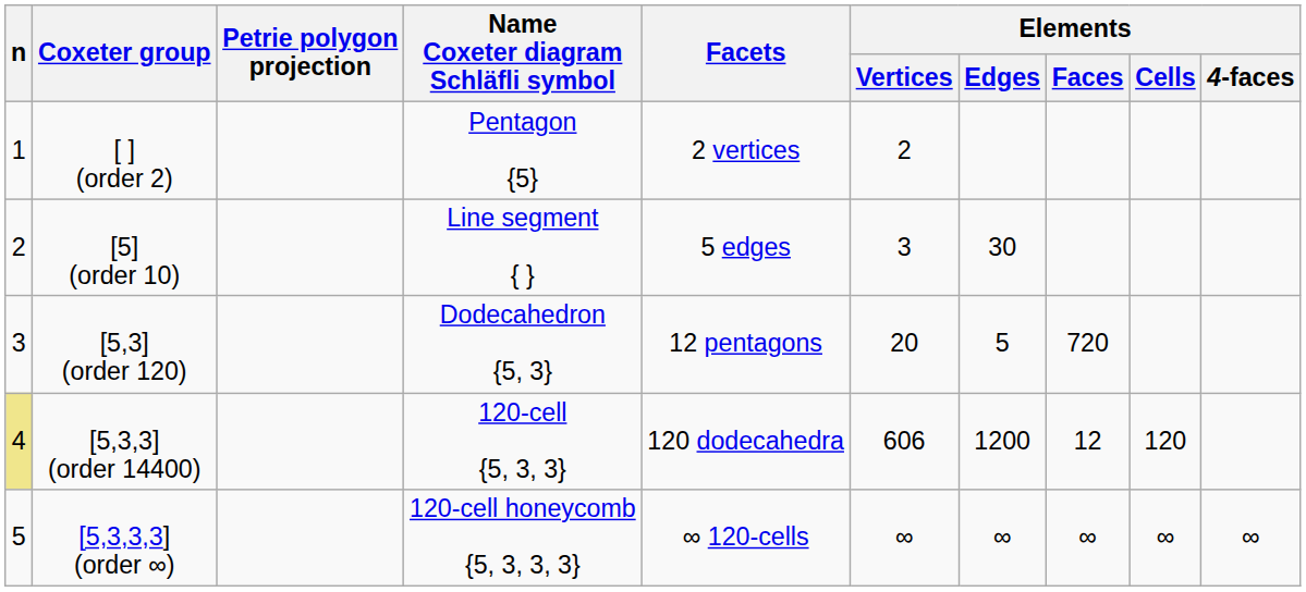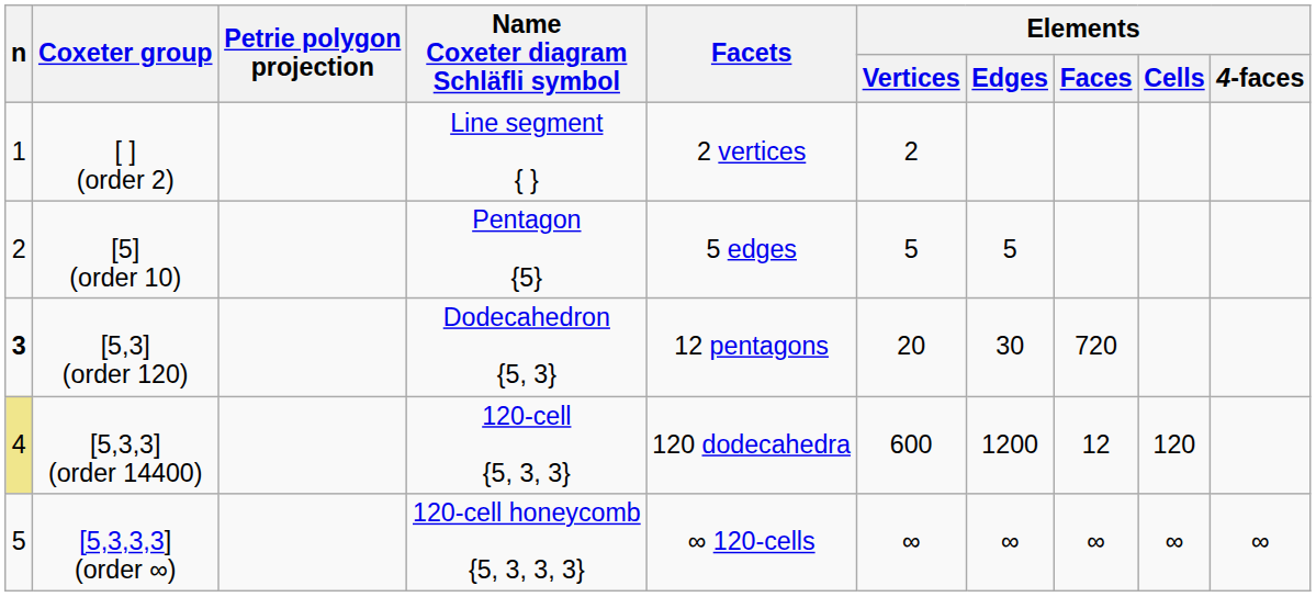[ ] (order 2) | Name Coxeter diagram Schläfli symbol: Pentagon {5} -> Line segment { }
[5] (order 10) | Name Coxeter diagram Schläfli symbol: Line segment { } -> Pentagon {5}
[5] (order 10) | Elements / Vertices: 3 -> 5
[5] (order 10) | Elements / Edges: 30 -> 5
[5,3] (order 120) | n: normal -> bold
[5,3] (order 120) | Elements / Edges: 5 -> 30
[5,3,3] (order 14400) | Elements / Vertices: 606 -> 600
